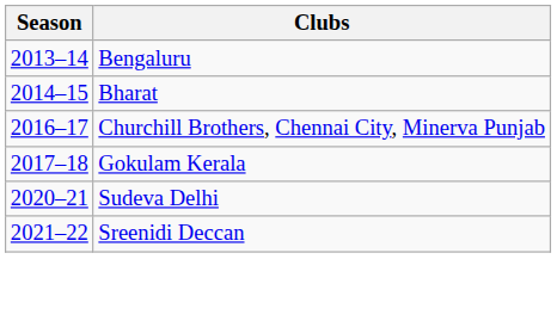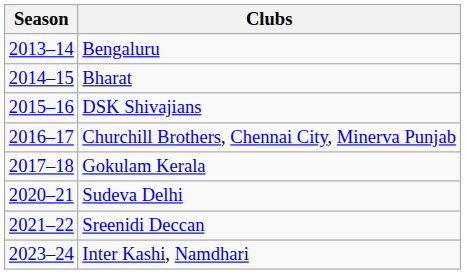+ row: 2015–16 | DSK Shivajians
+ row: 2023–24 | Inter Kashi, Namdhari
